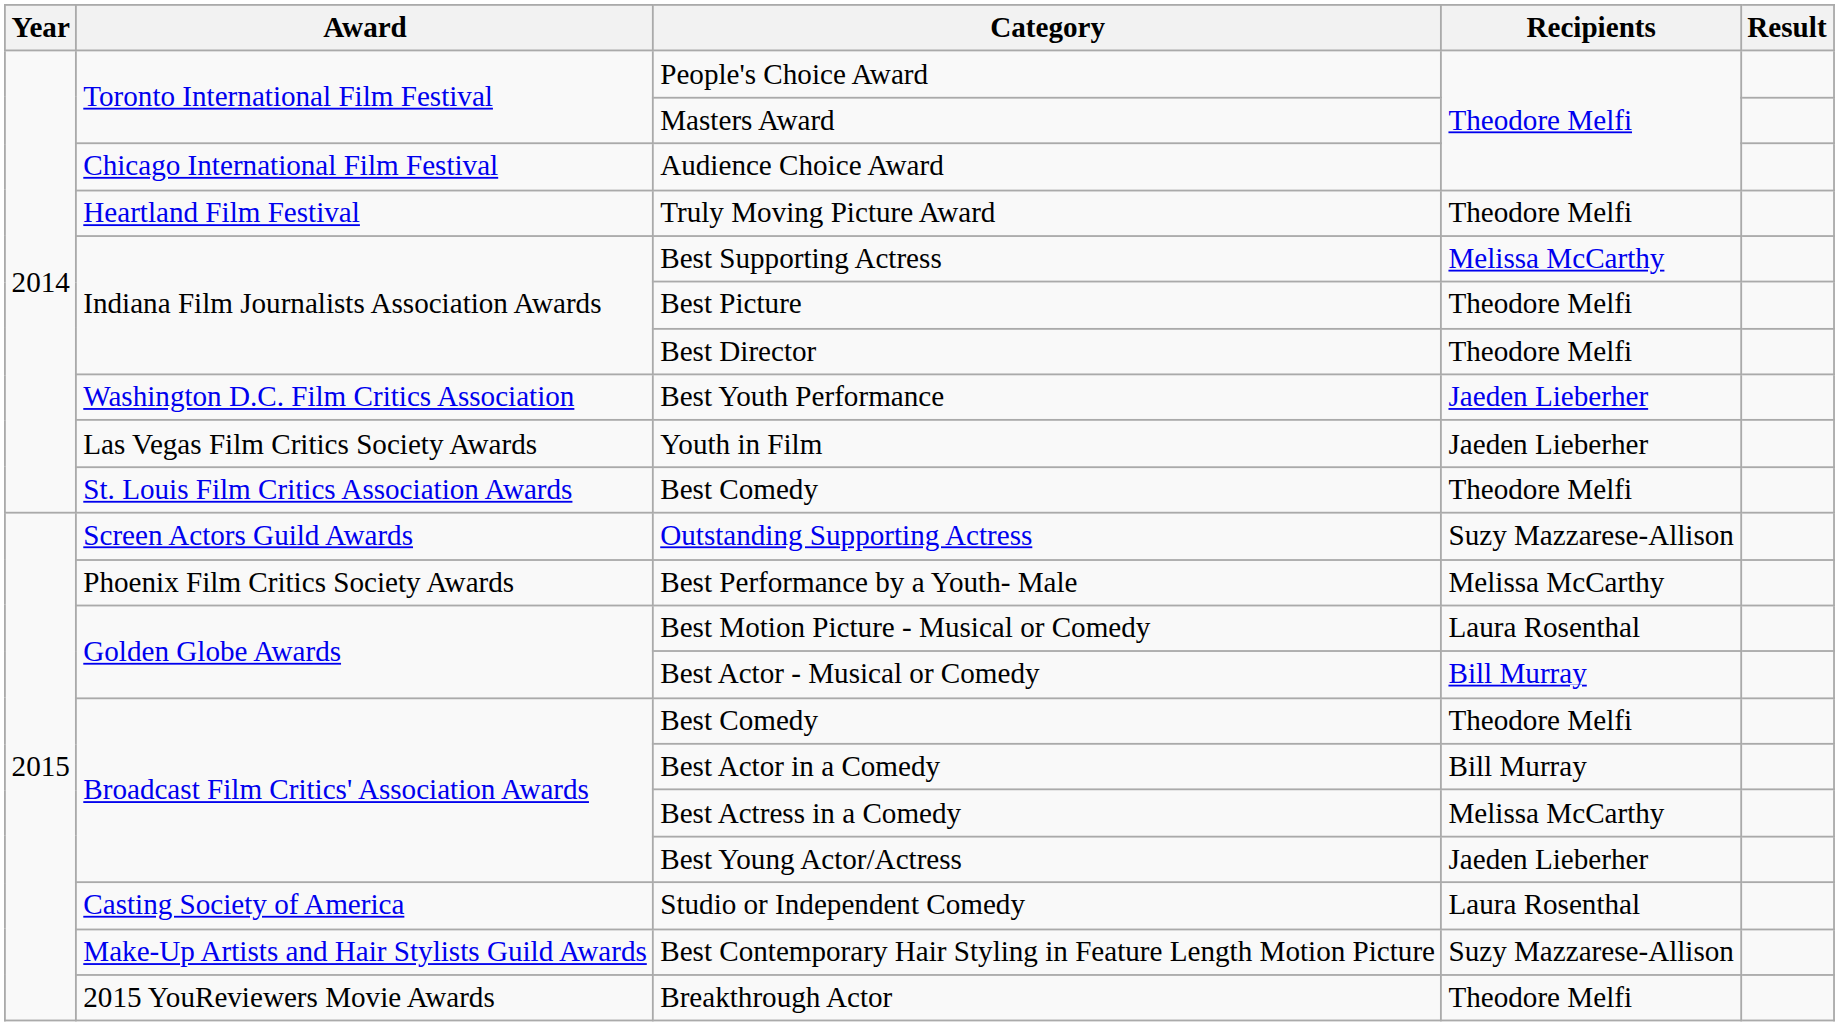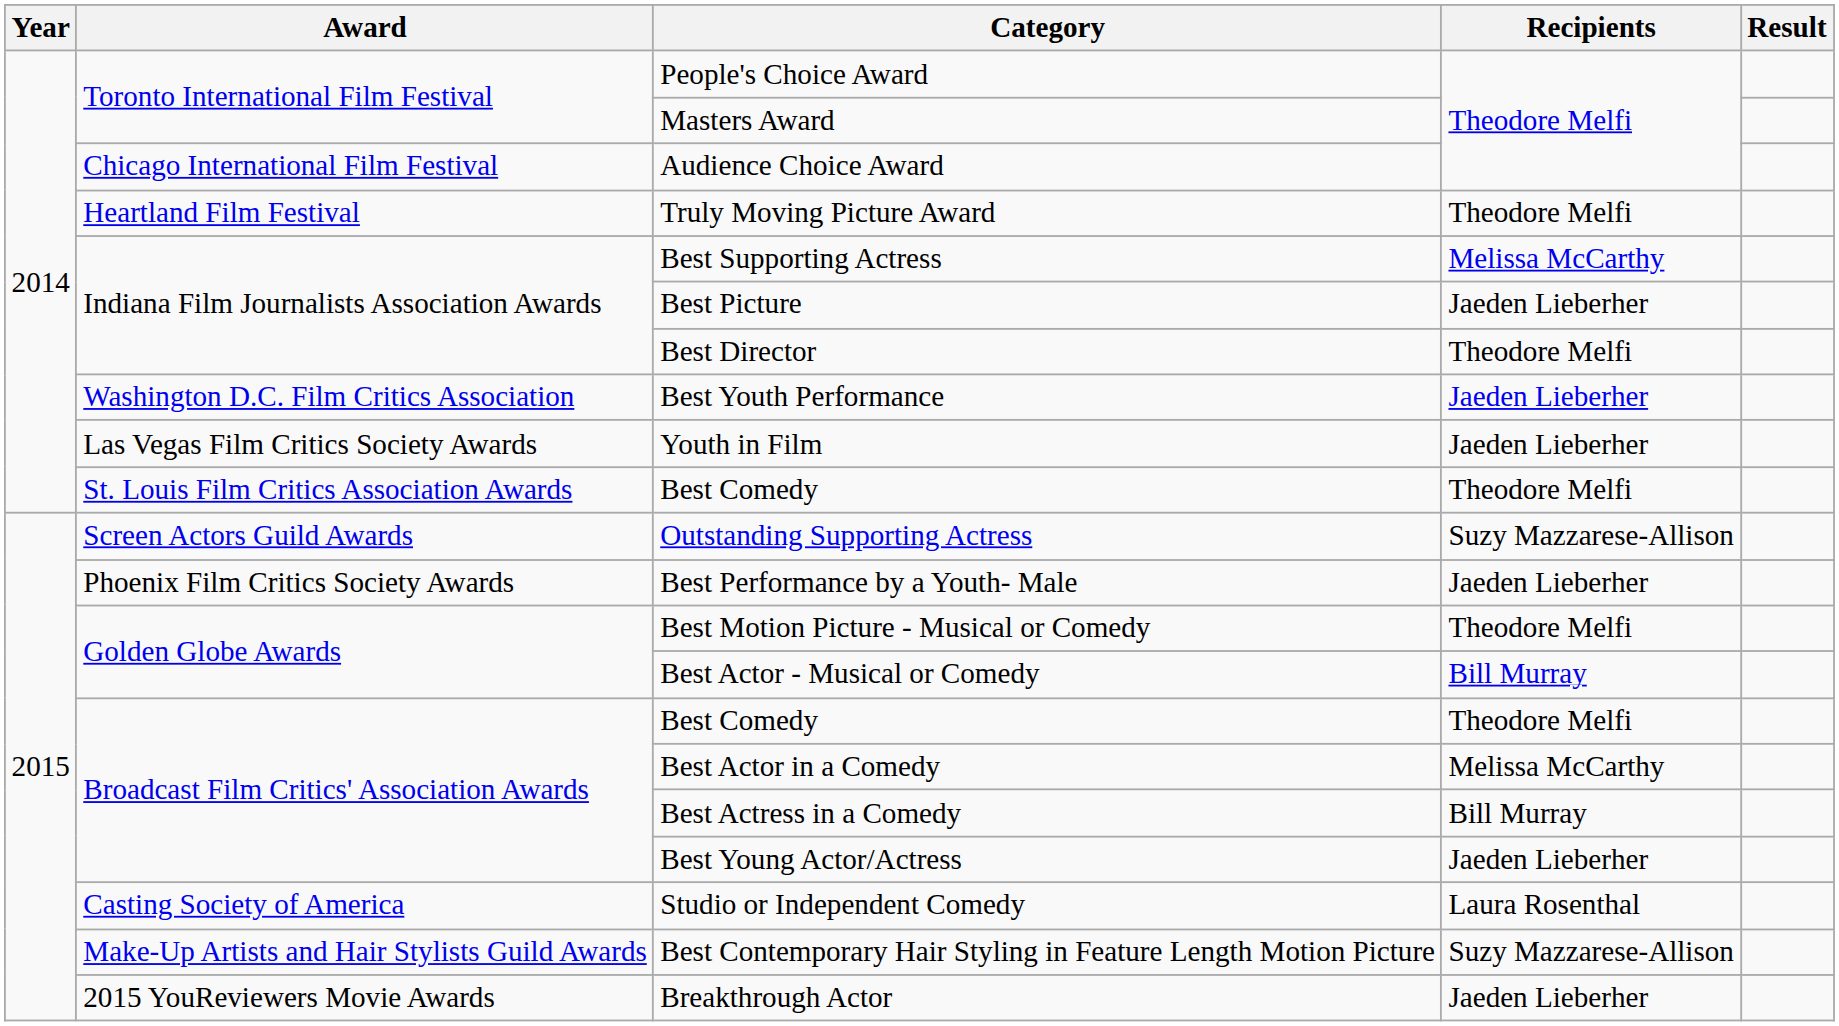Best Picture | Recipients: Theodore Melfi -> Jaeden Lieberher
Best Performance by a Youth- Male | Recipients: Melissa McCarthy -> Jaeden Lieberher
Best Motion Picture - Musical or Comedy | Recipients: Laura Rosenthal -> Theodore Melfi
Best Actor in a Comedy | Recipients: Bill Murray -> Melissa McCarthy
Best Actress in a Comedy | Recipients: Melissa McCarthy -> Bill Murray
Breakthrough Actor | Recipients: Theodore Melfi -> Jaeden Lieberher
